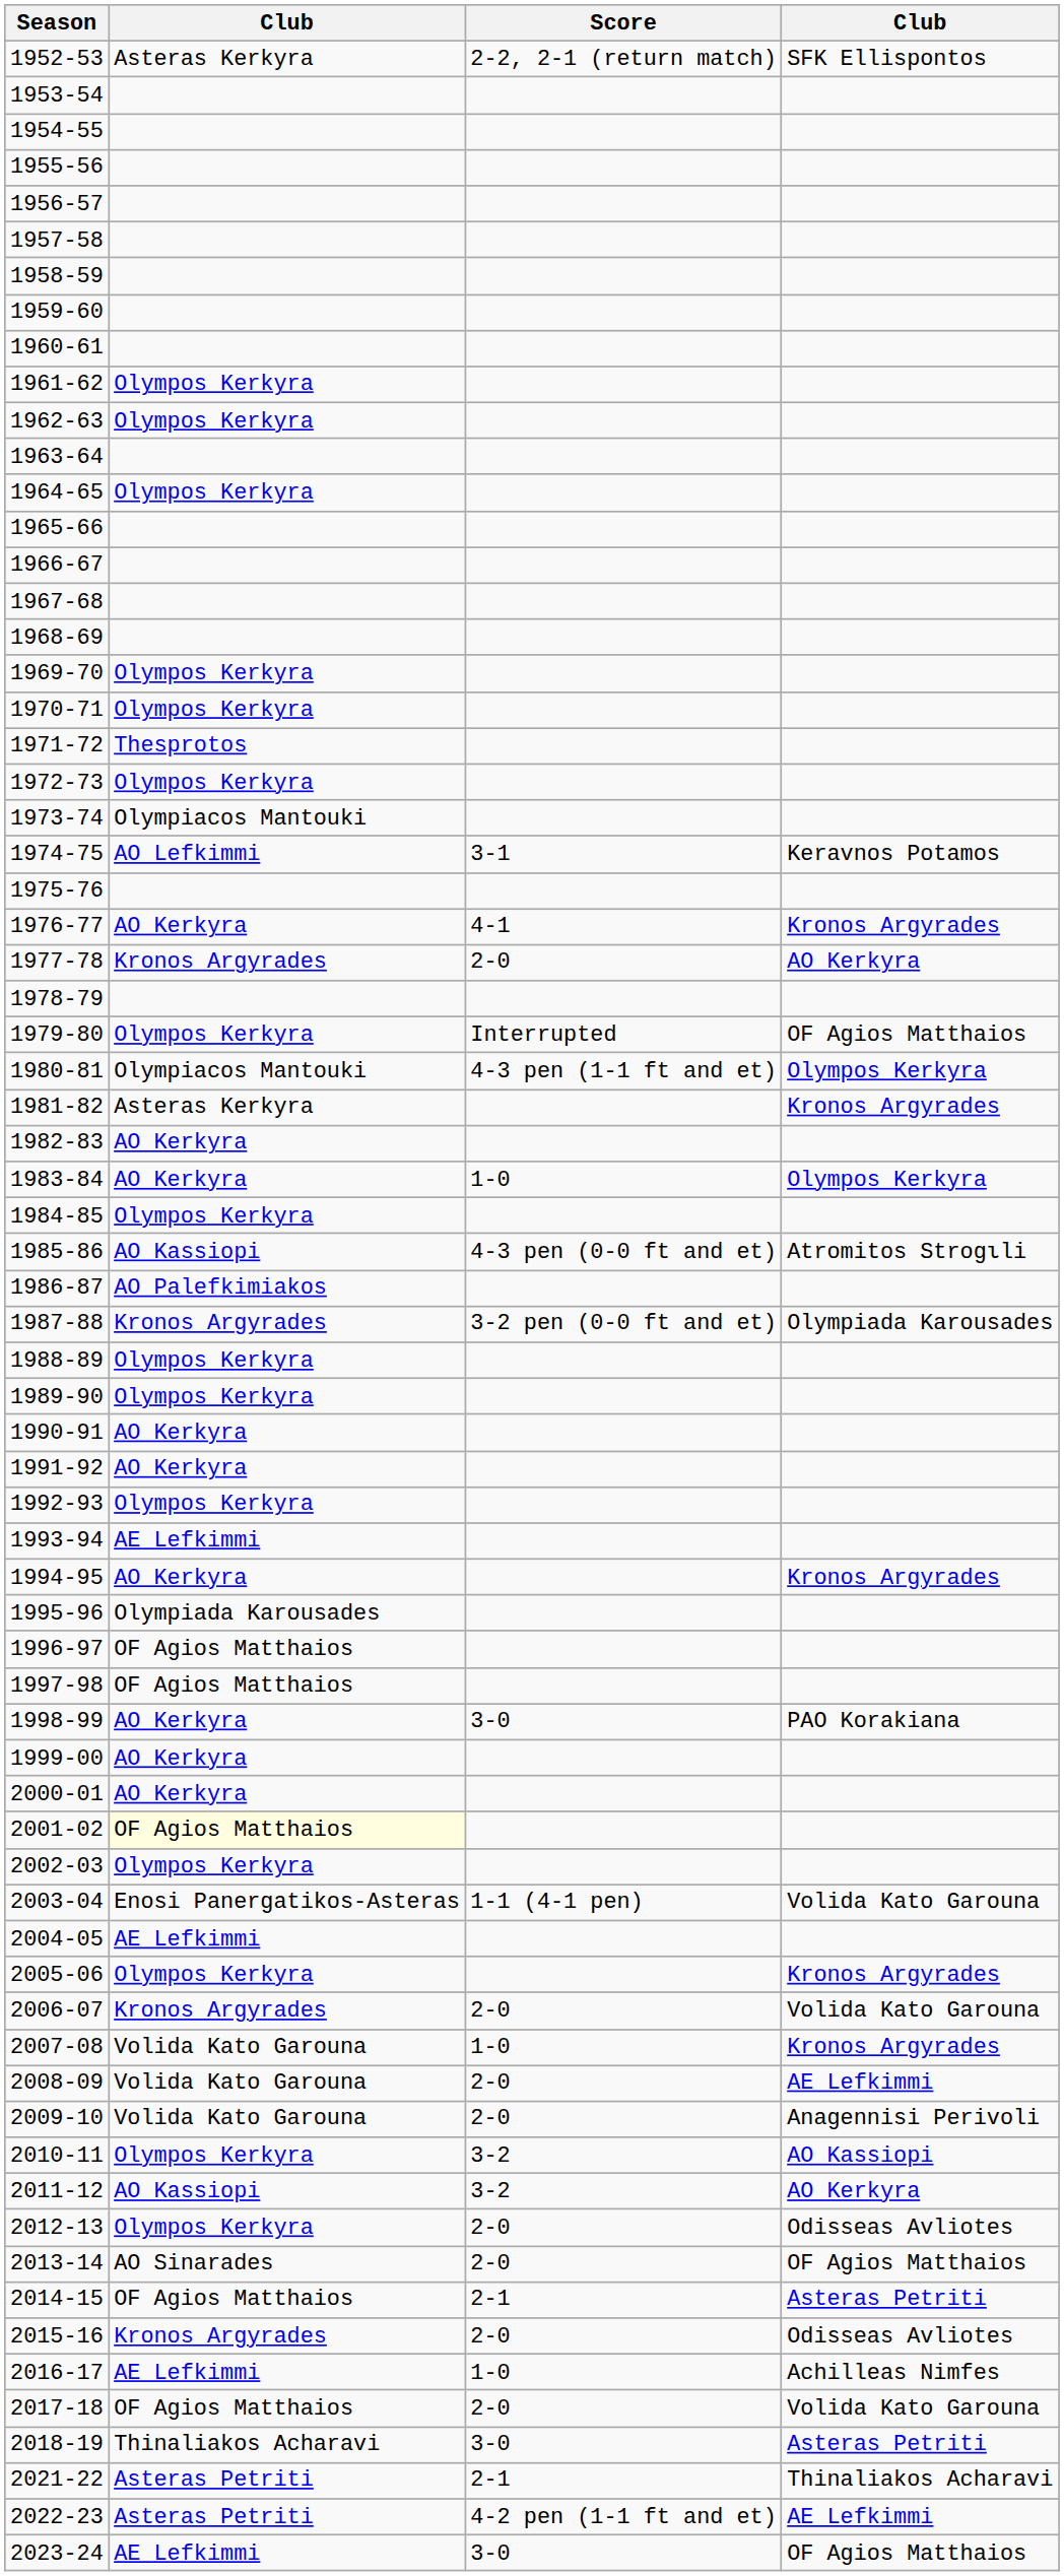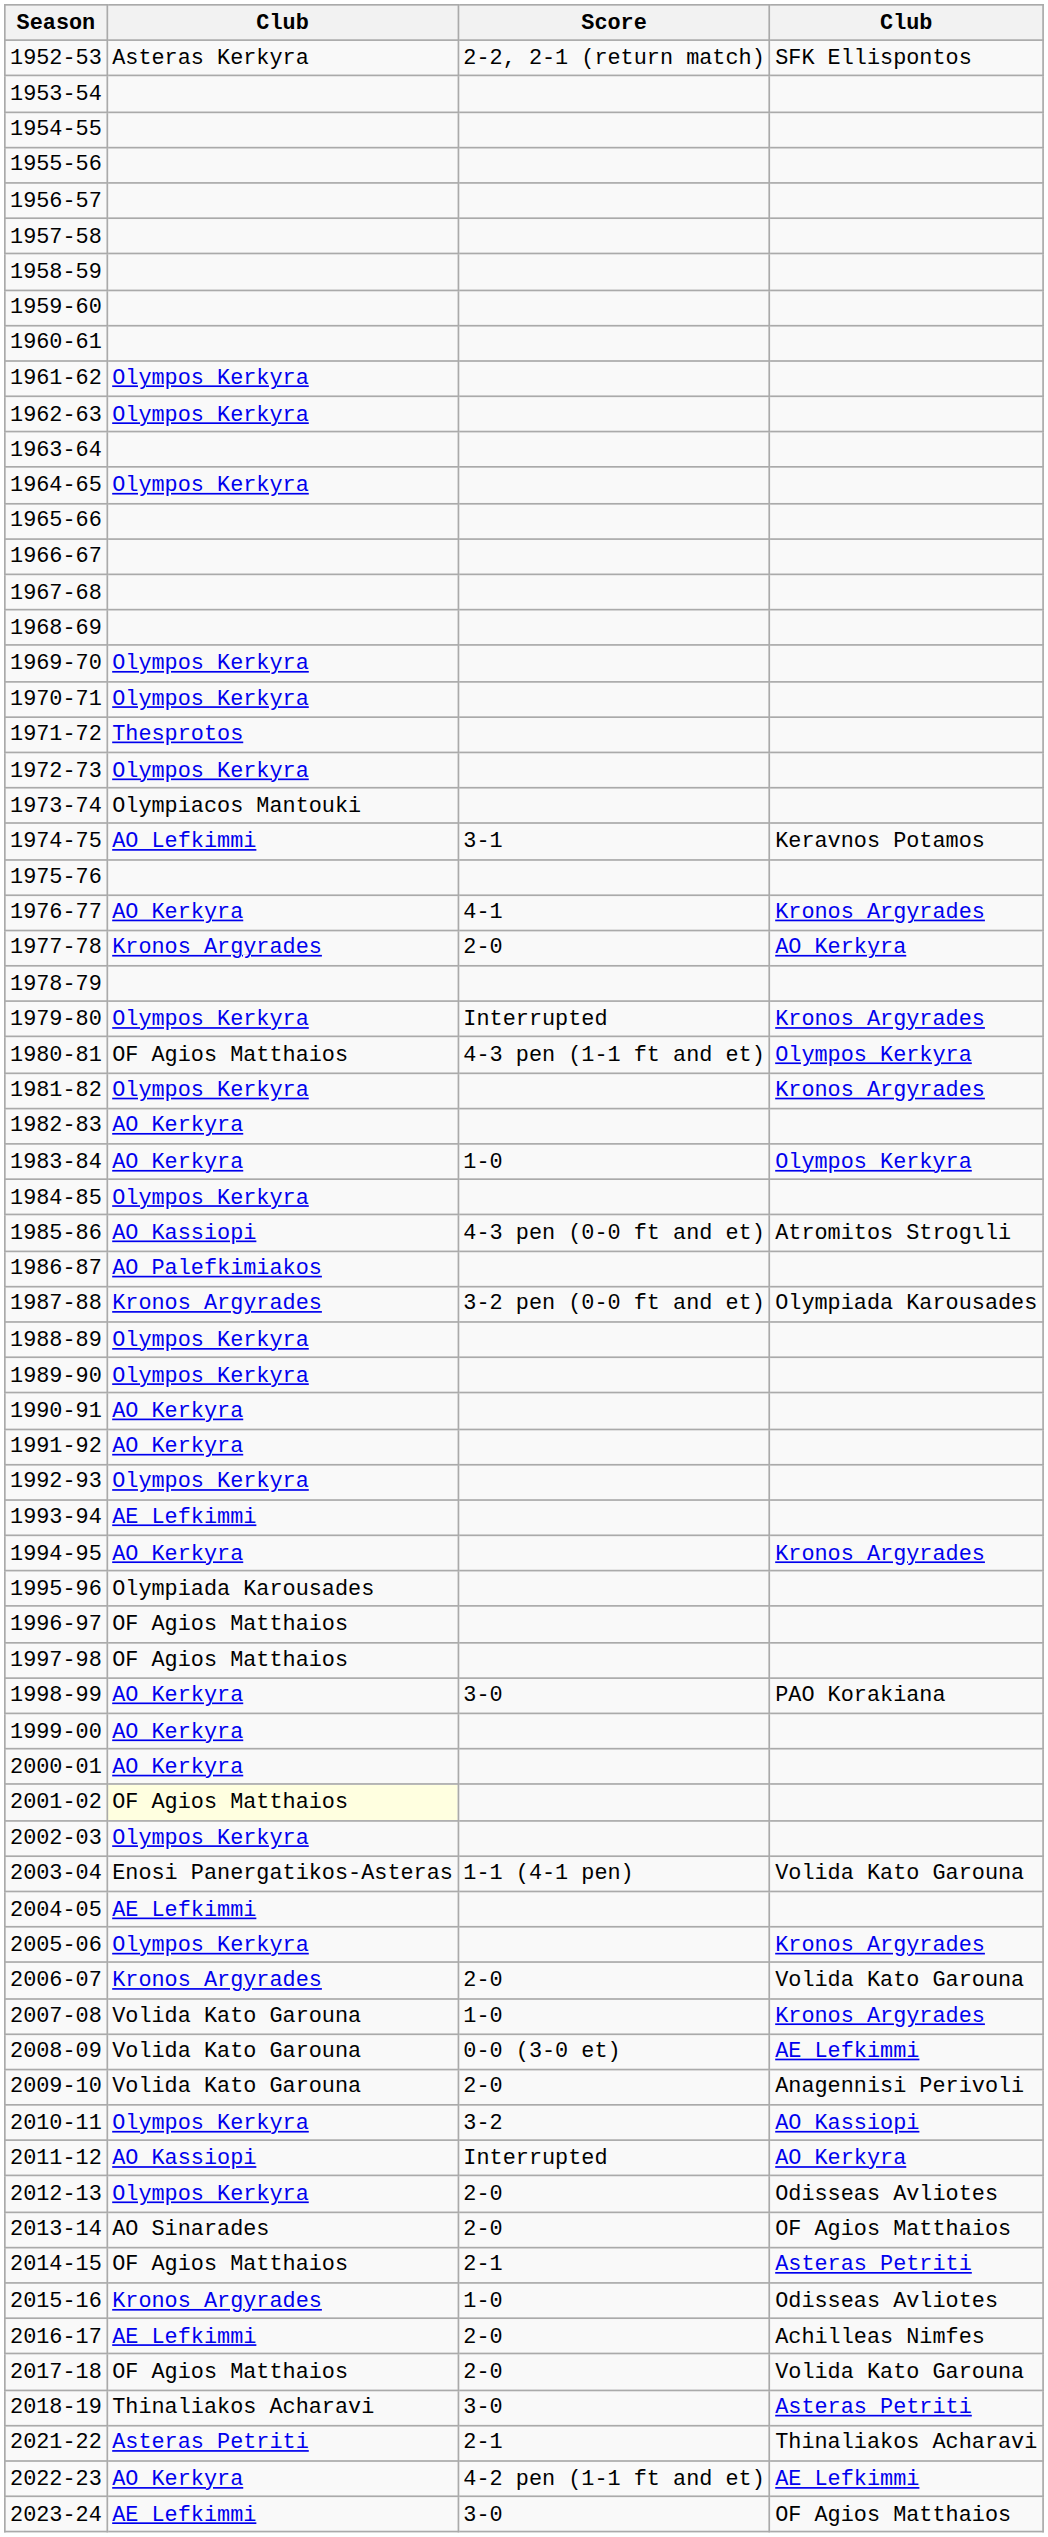1979-80 | column 4: OF Agios Matthaios -> Kronos Argyrades
1980-81 | column 2: Olympiacos Mantouki -> OF Agios Matthaios
1981-82 | column 2: Asteras Kerkyra -> Olympos Kerkyra
2008-09 | Score: 2-0 -> 0-0 (3-0 et)
2011-12 | Score: 3-2 -> Interrupted
2015-16 | Score: 2-0 -> 1-0
2016-17 | Score: 1-0 -> 2-0
2022-23 | column 2: Asteras Petriti -> AO Kerkyra
